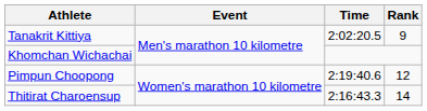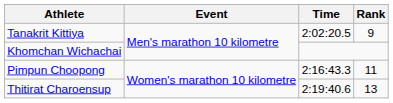Pimpun Choopong | Time: 2:19:40.6 -> 2:16:43.3
Pimpun Choopong | Rank: 12 -> 11
Thitirat Charoensup | Time: 2:16:43.3 -> 2:19:40.6
Thitirat Charoensup | Rank: 14 -> 13
